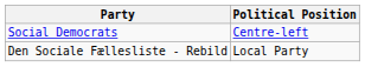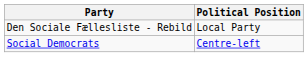rows swapped: Social Democrats <-> Den Sociale Fællesliste - Rebild
